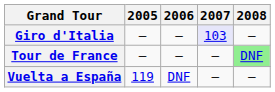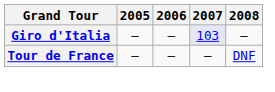Tour de France | 2008: lightgreen background -> no background
- row: Vuelta a España | 119 | DNF | — | —
